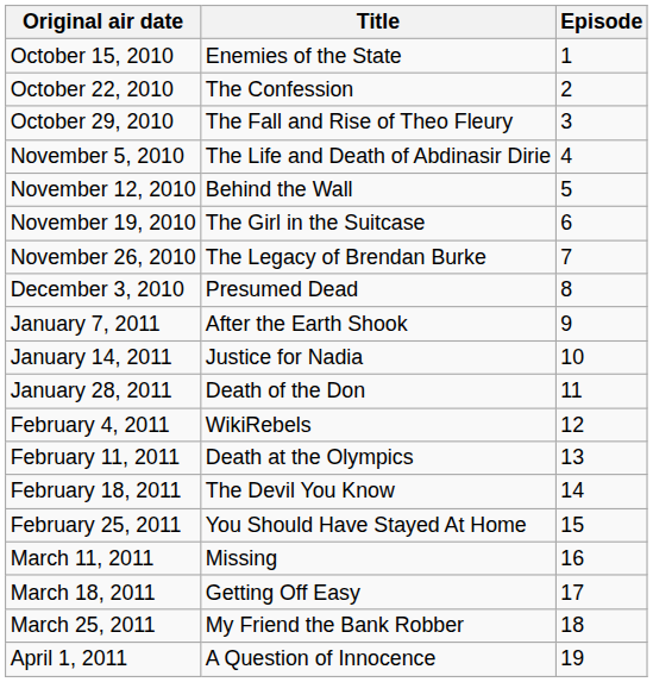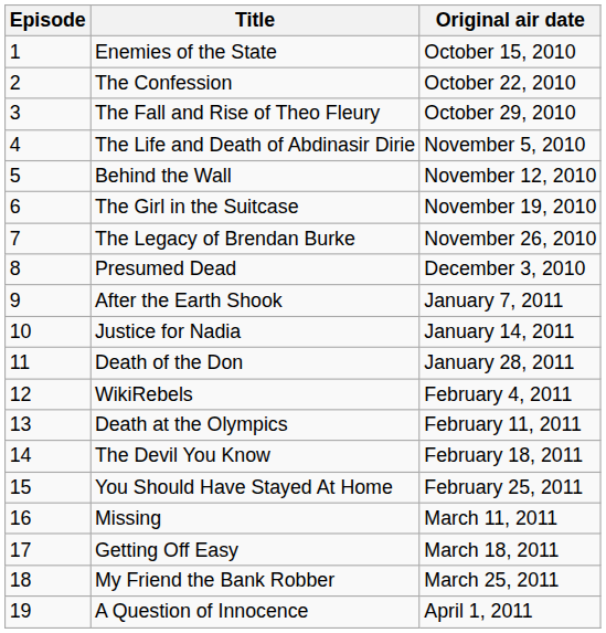columns swapped: Episode <-> Original air date
